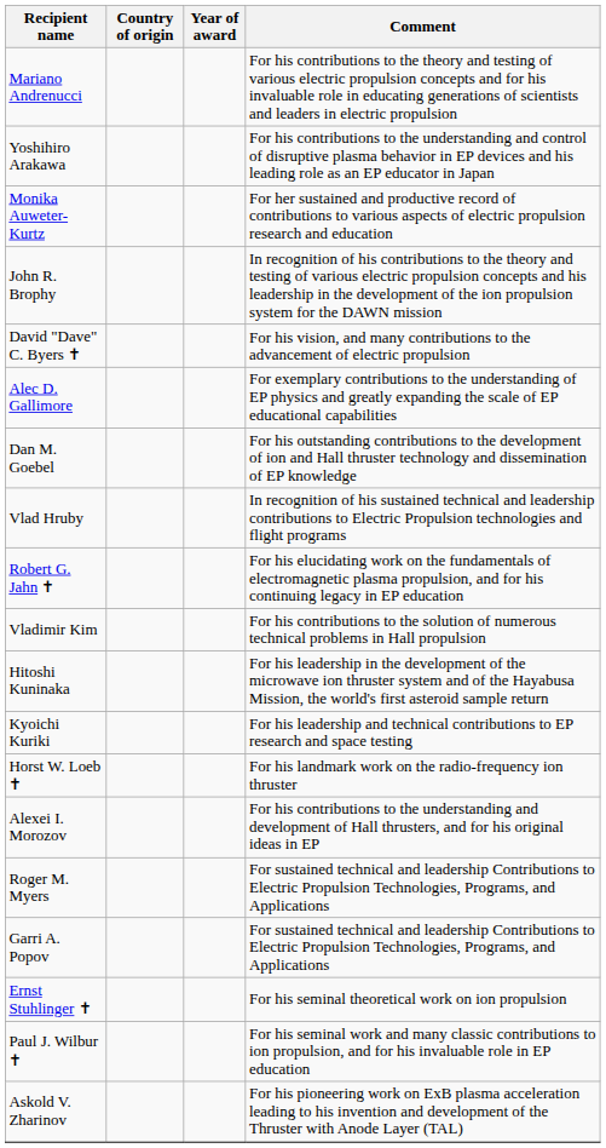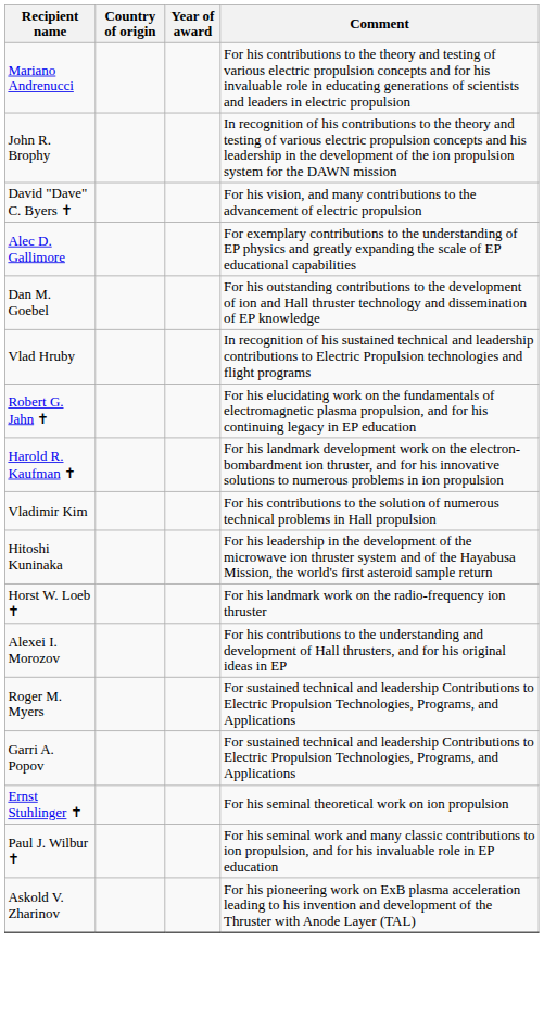- row: Yoshihiro Arakawa | For his contributions to the understanding and control of disruptive plasma behavior in EP devices and his leading role as an EP educator in Japan
- row: Monika Auweter-Kurtz | For her sustained and productive record of contributions to various aspects of electric propulsion research and education
+ row: Harold R. Kaufman ✝ | For his landmark development work on the electron-bombardment ion thruster, and for his innovative solutions to numerous problems in ion propulsion
- row: Kyoichi Kuriki | For his leadership and technical contributions to EP research and space testing
